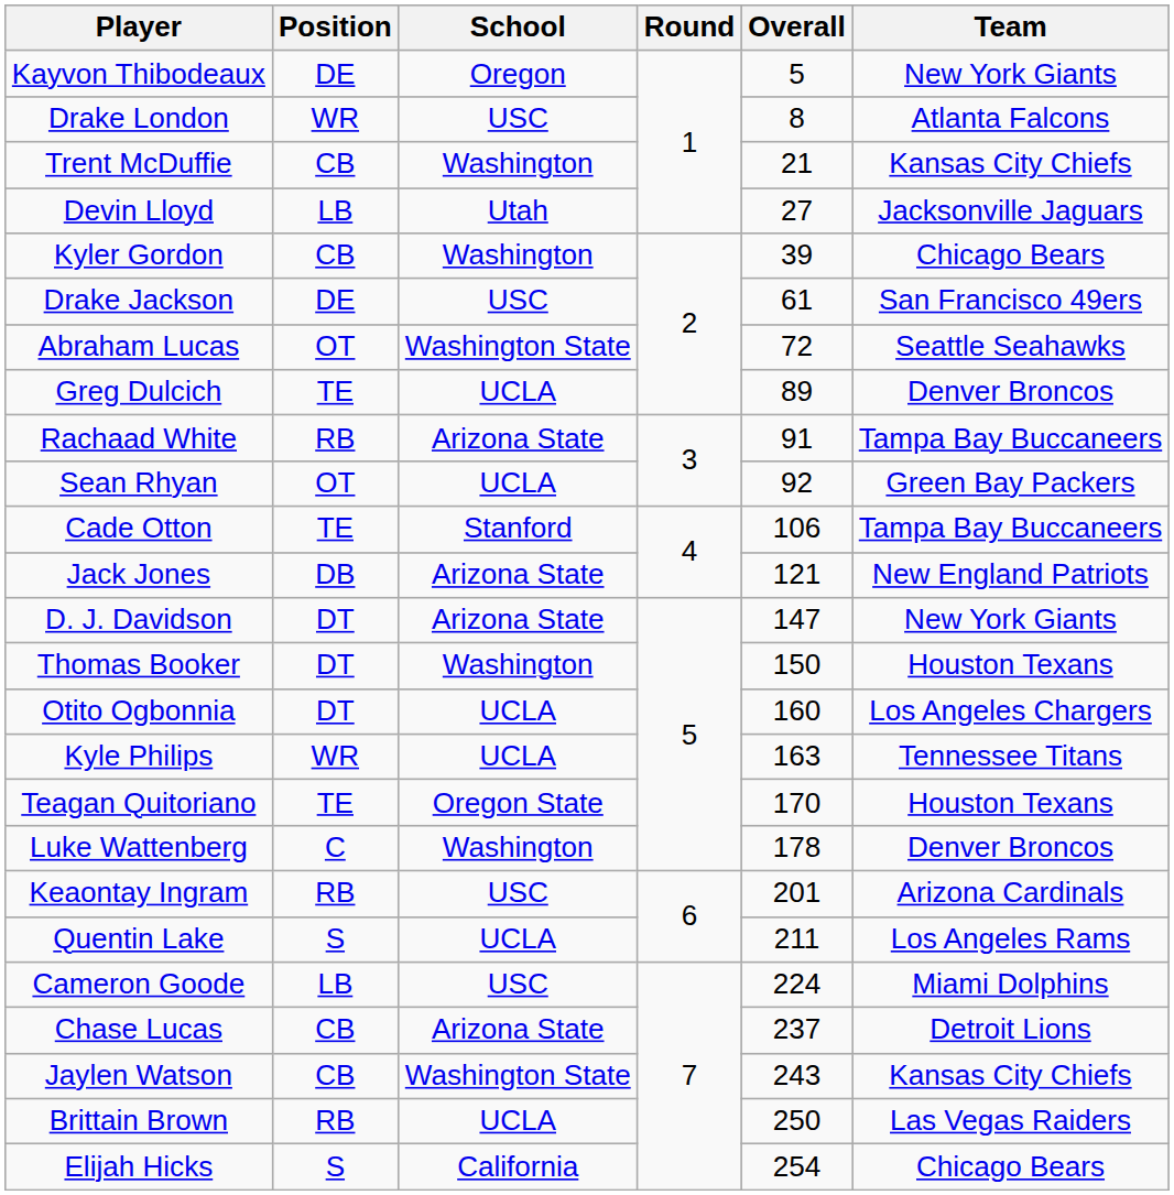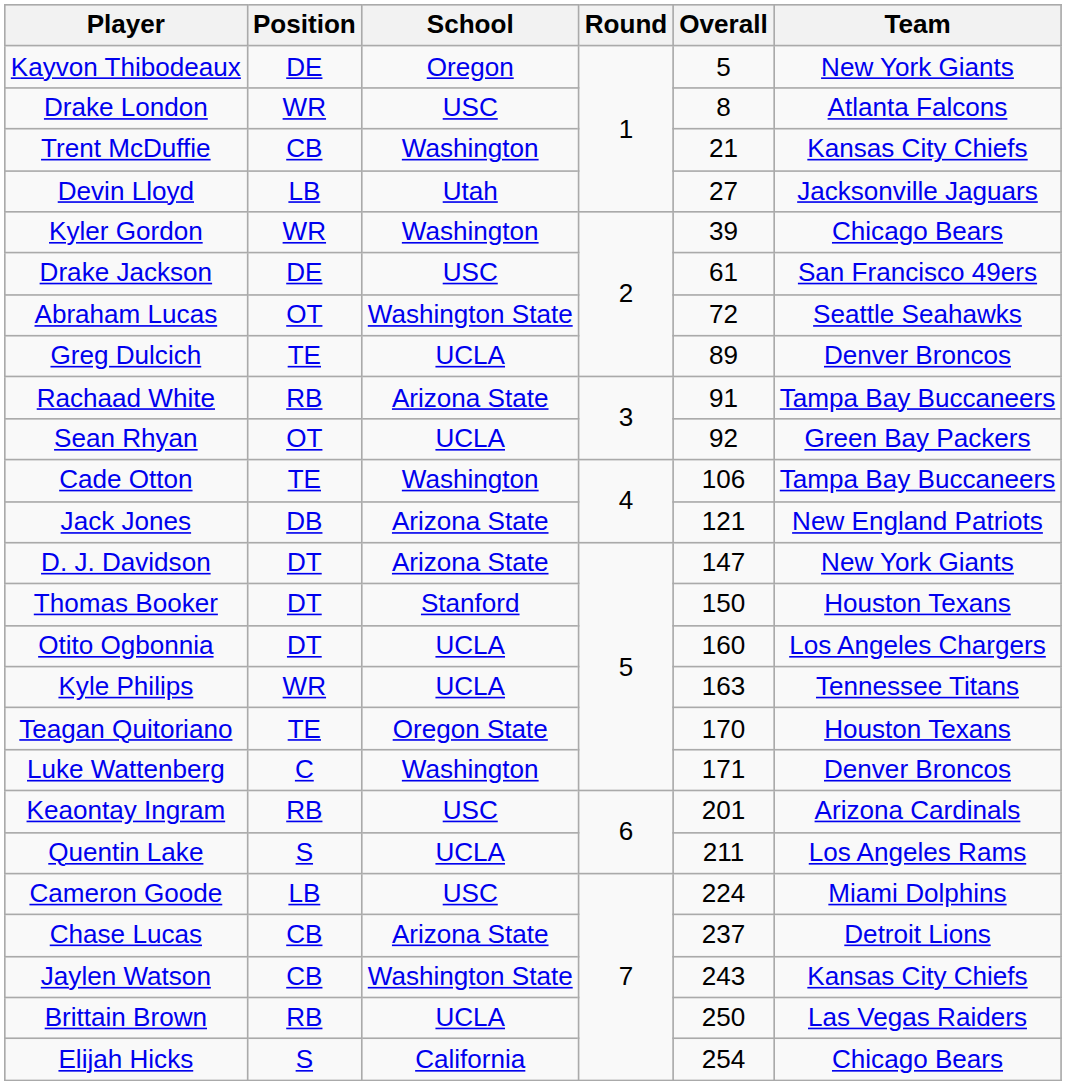Kyler Gordon | Position: CB -> WR
Cade Otton | School: Stanford -> Washington
Thomas Booker | School: Washington -> Stanford
Luke Wattenberg | Overall: 178 -> 171
